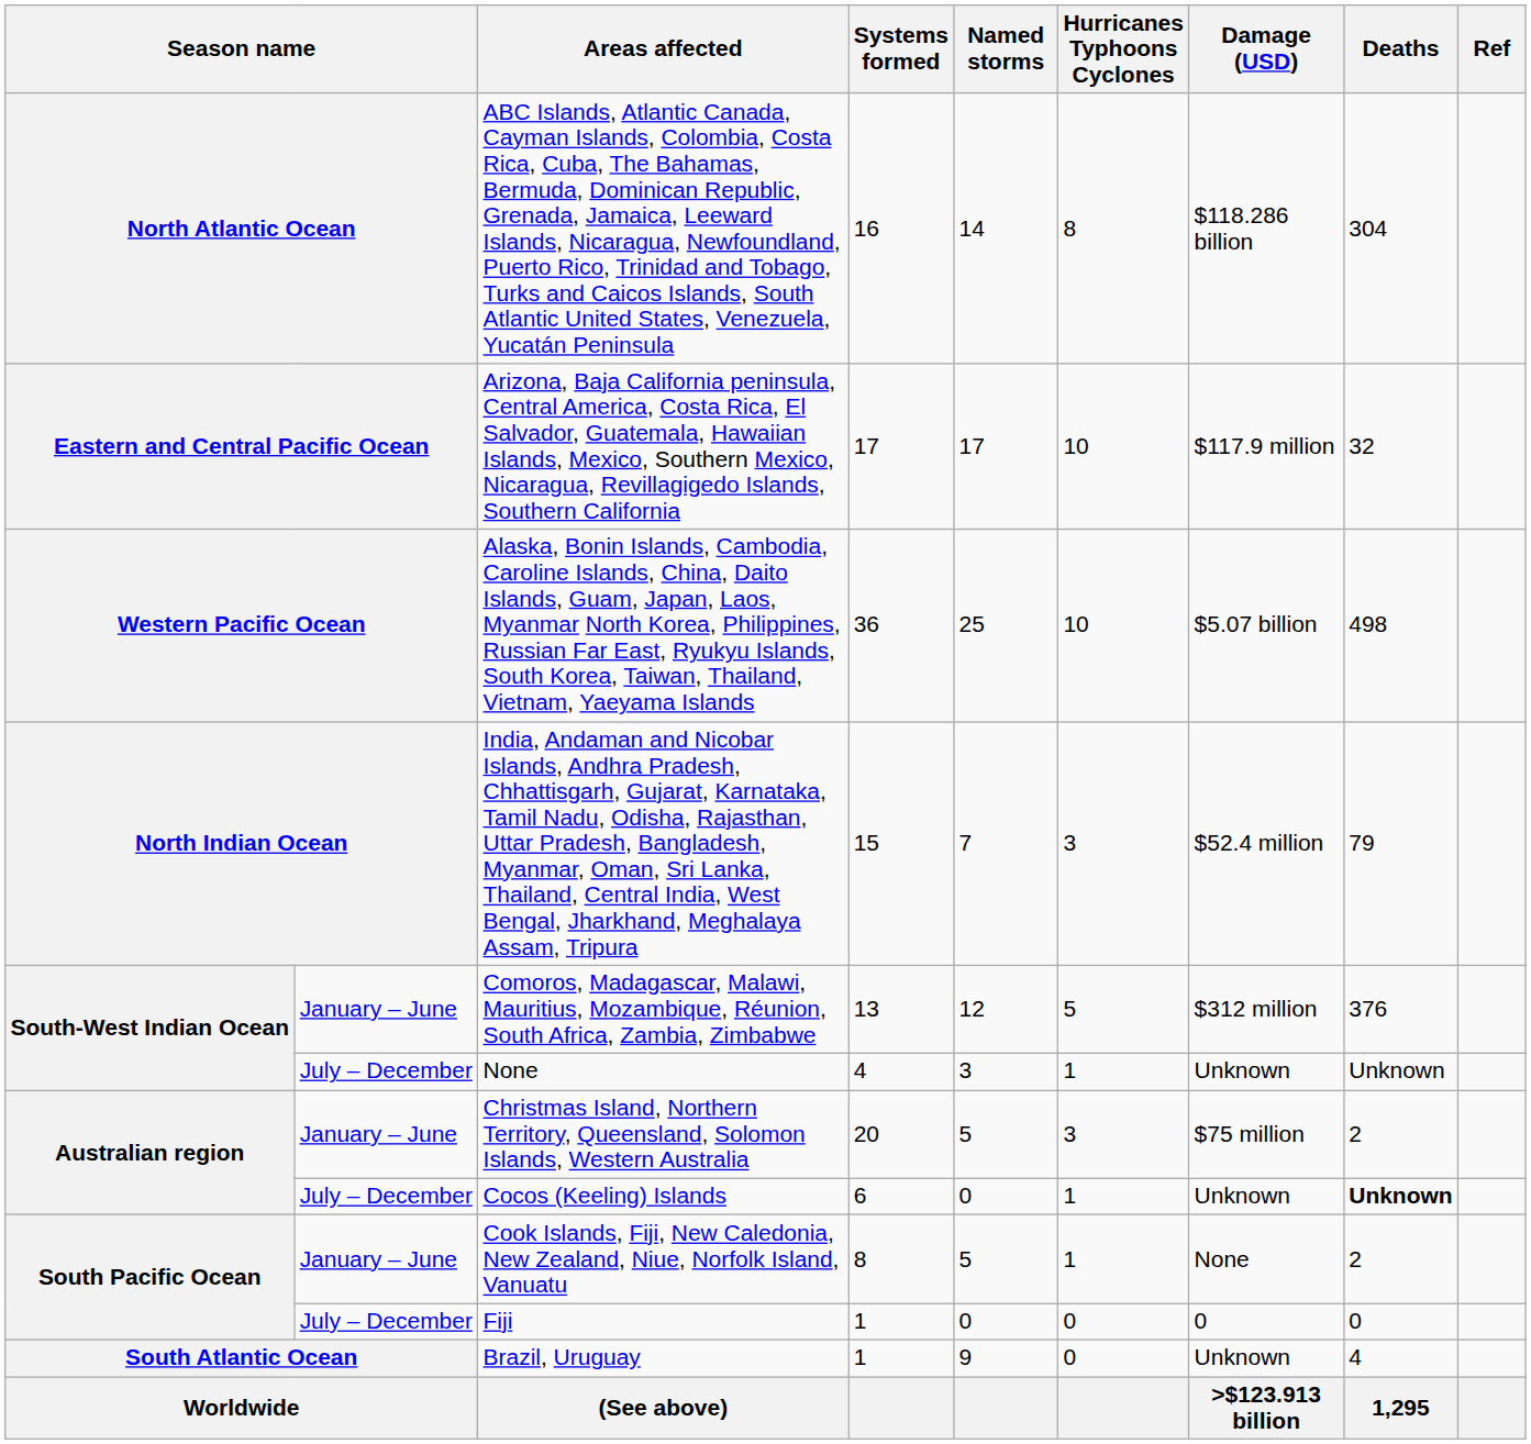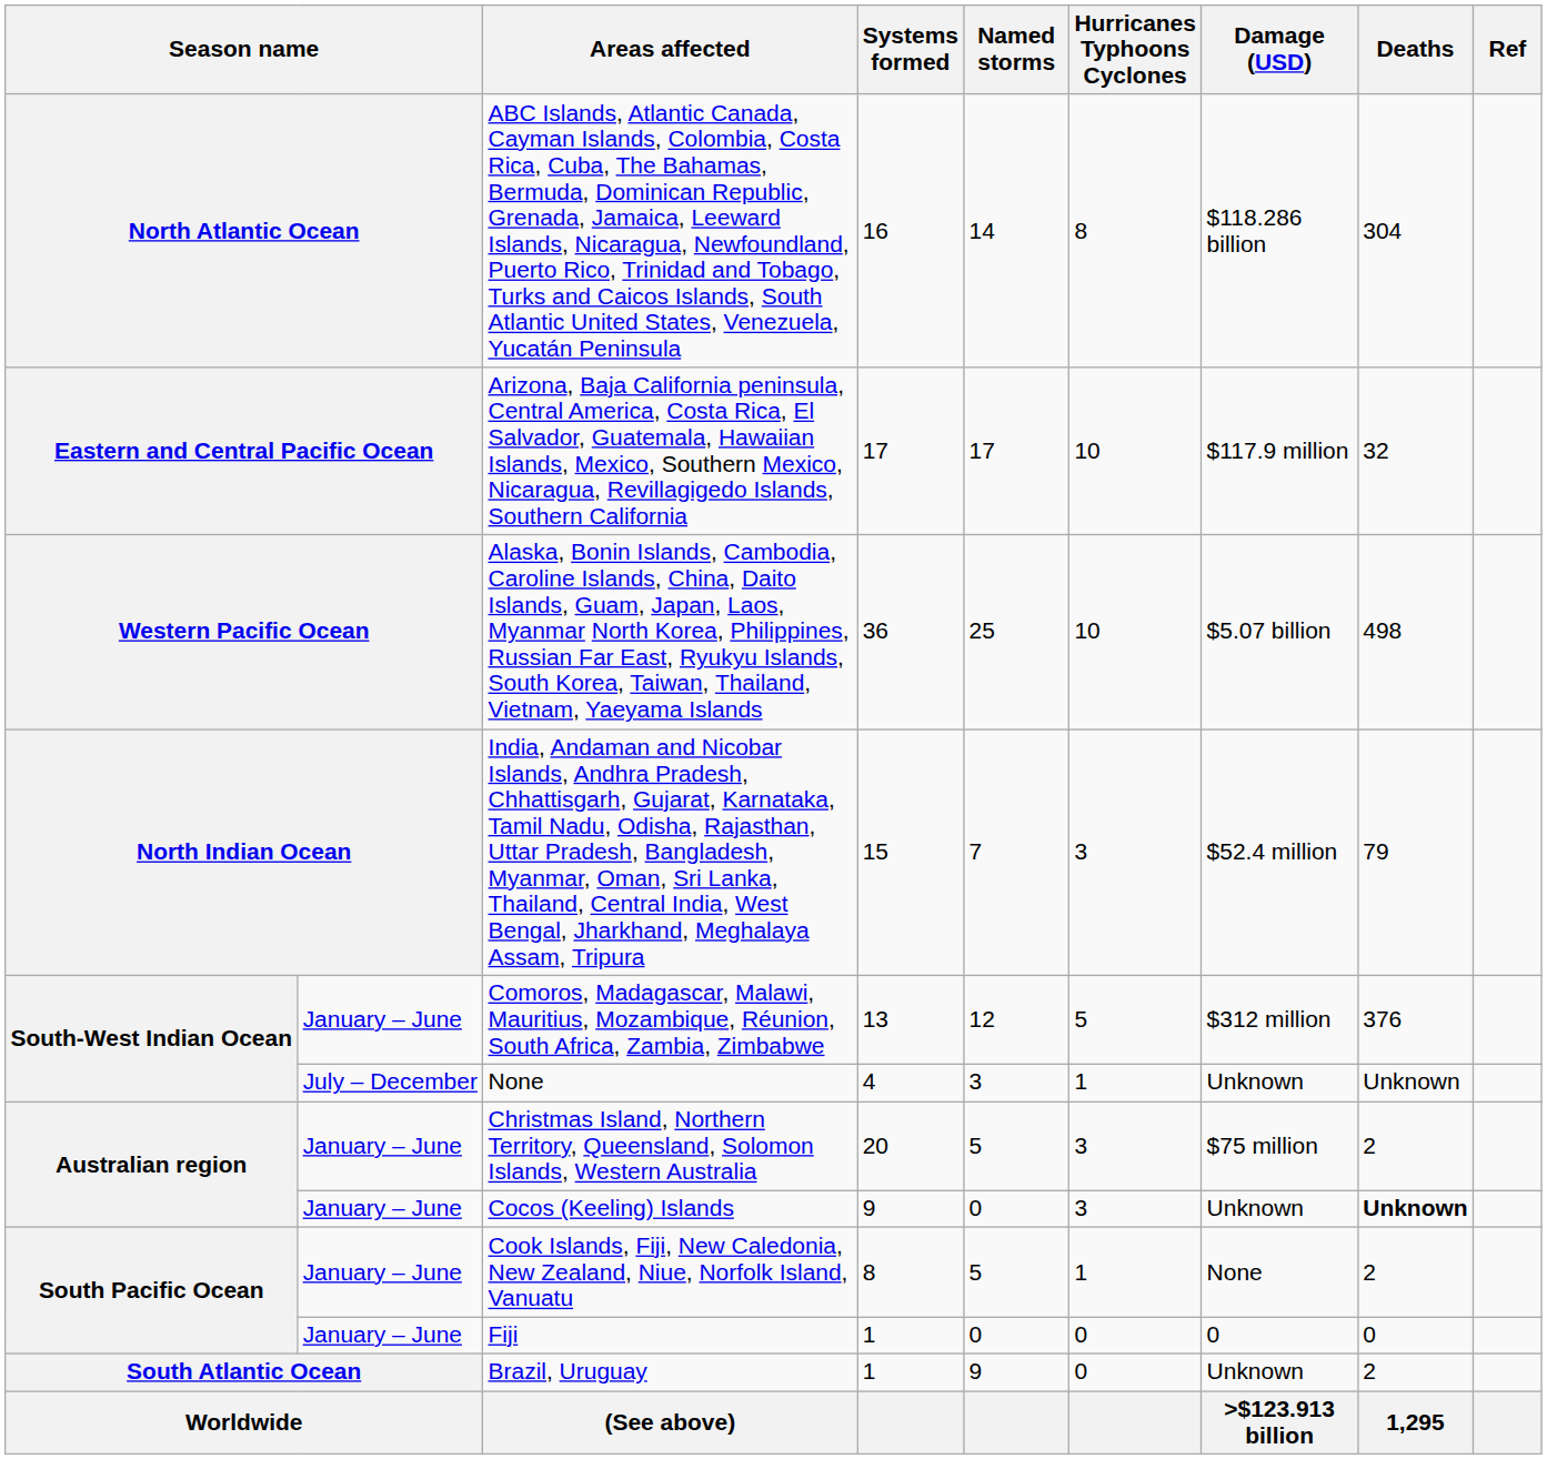Cocos (Keeling) Islands | column 2: July – December -> January – June
Cocos (Keeling) Islands | Systems formed: 6 -> 9
Cocos (Keeling) Islands | Hurricanes Typhoons Cyclones: 1 -> 3
Fiji | column 2: July – December -> January – June
Brazil, Uruguay | Deaths: 4 -> 2
